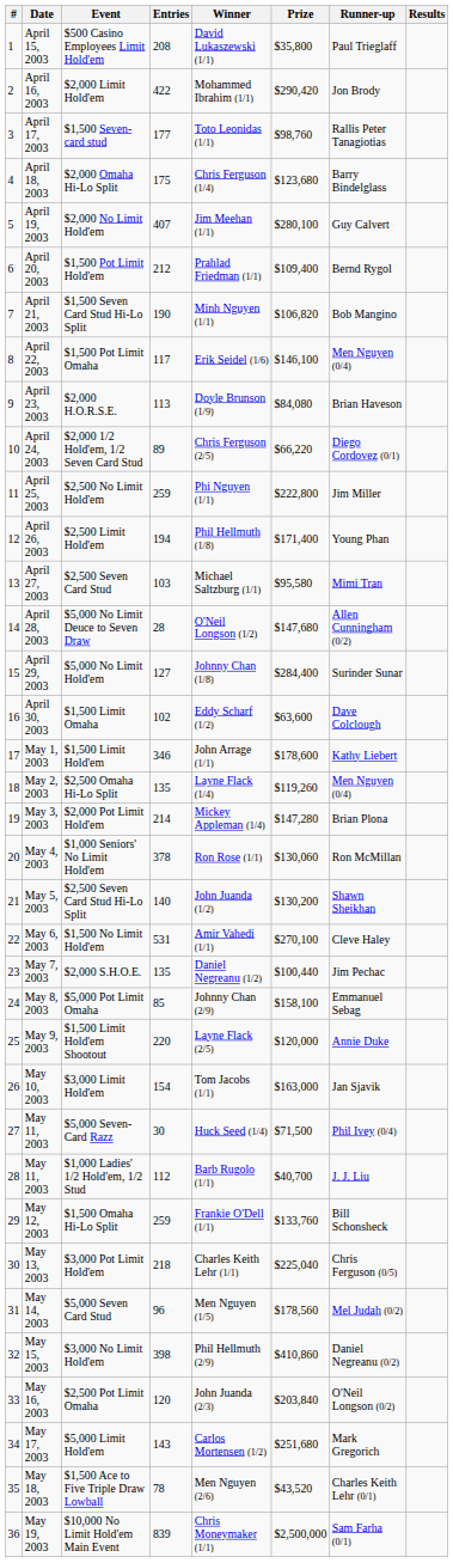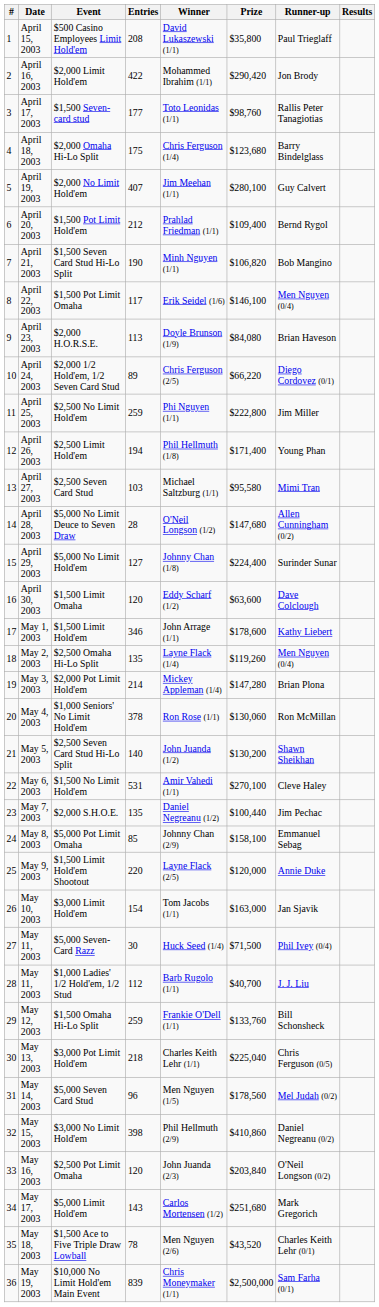$5,000 No Limit Hold'em | Prize: $284,400 -> $224,400
$1,500 Limit Omaha | Entries: 102 -> 120
